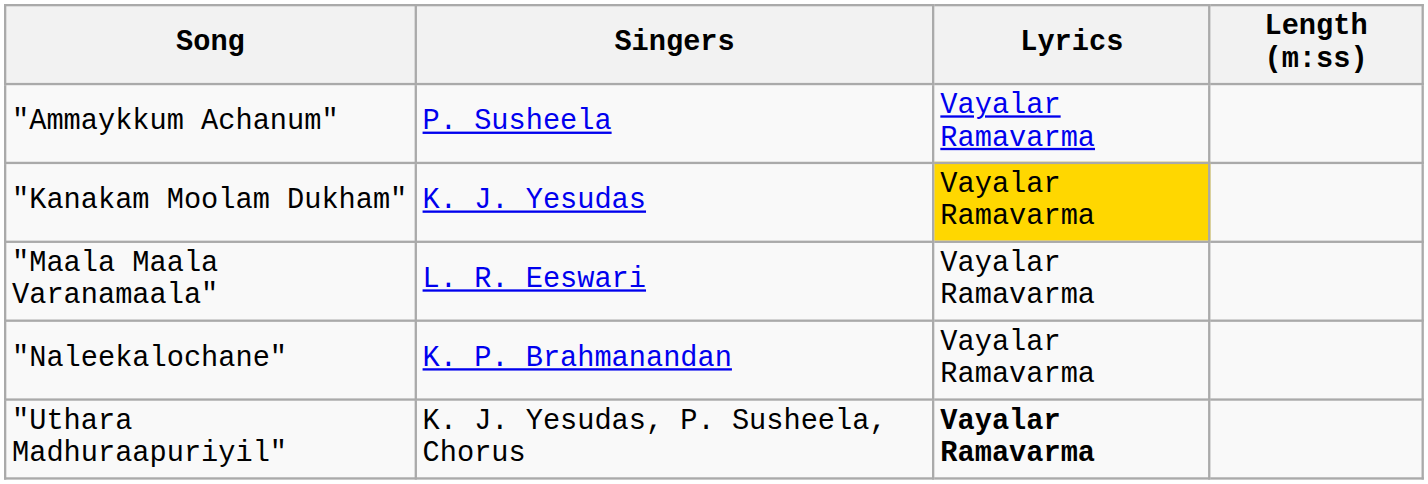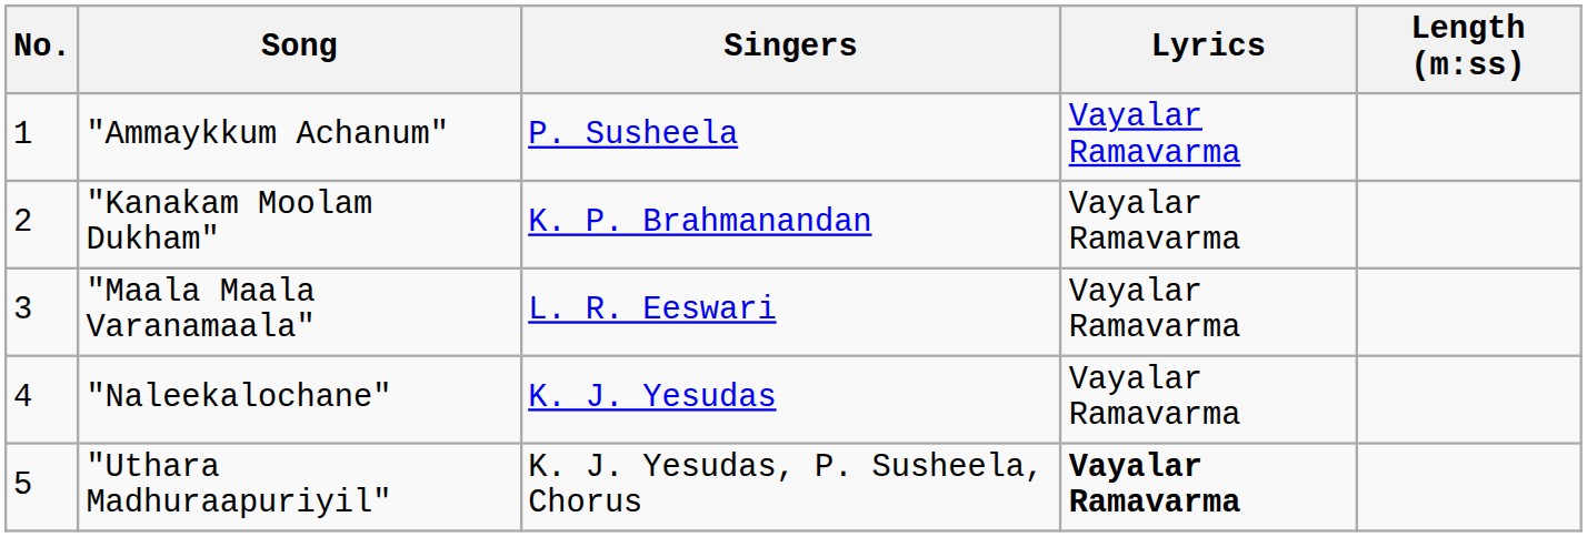+ column: No. | 1 | 2 | 3 | 4 | 5
"Kanakam Moolam Dukham" | Singers: K. J. Yesudas -> K. P. Brahmanandan
"Kanakam Moolam Dukham" | Lyrics: gold background -> no background
"Naleekalochane" | Singers: K. P. Brahmanandan -> K. J. Yesudas
